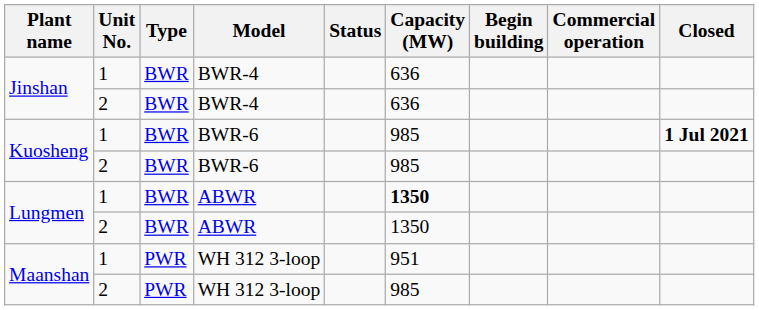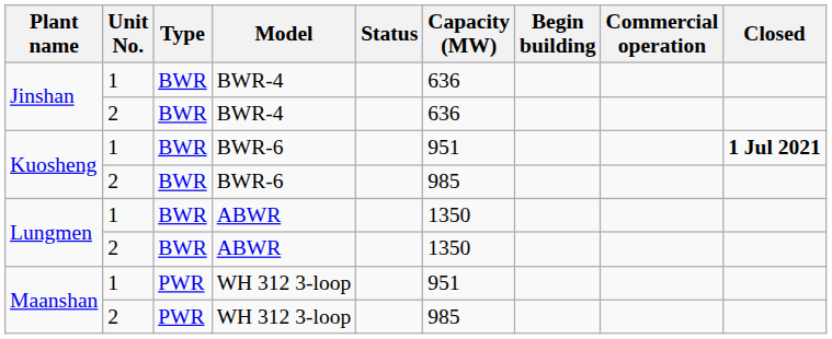Kuosheng / 1 | Capacity (MW): 985 -> 951
Lungmen / 1 | Capacity (MW): bold -> normal
